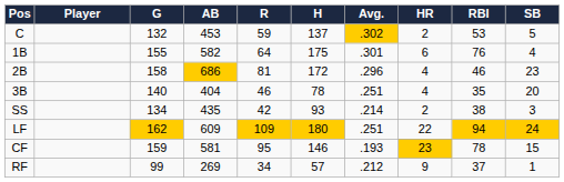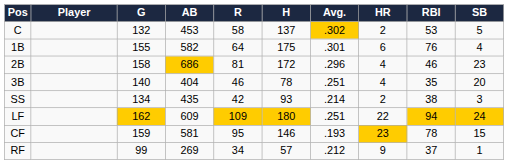C | R: 59 -> 58
